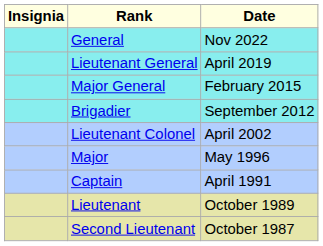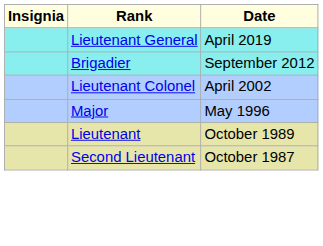- row: General | Nov 2022
- row: Major General | February 2015
- row: Captain | April 1991
